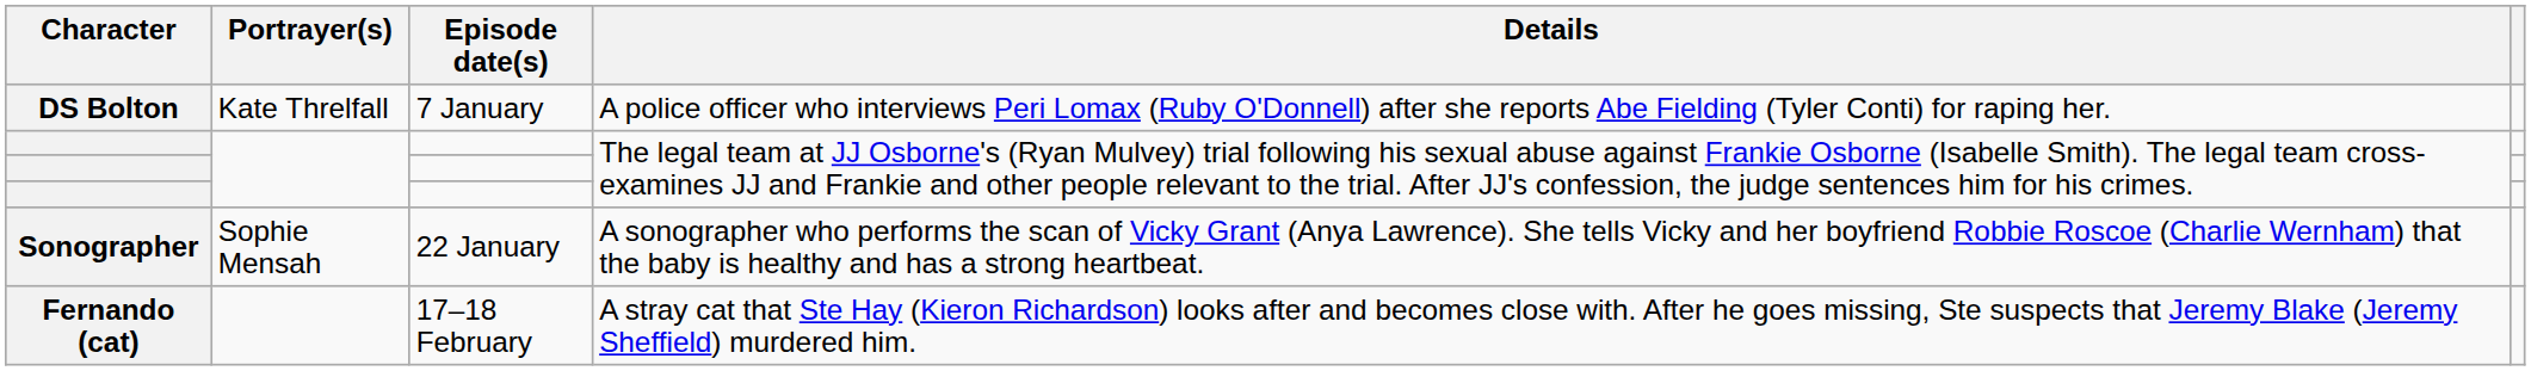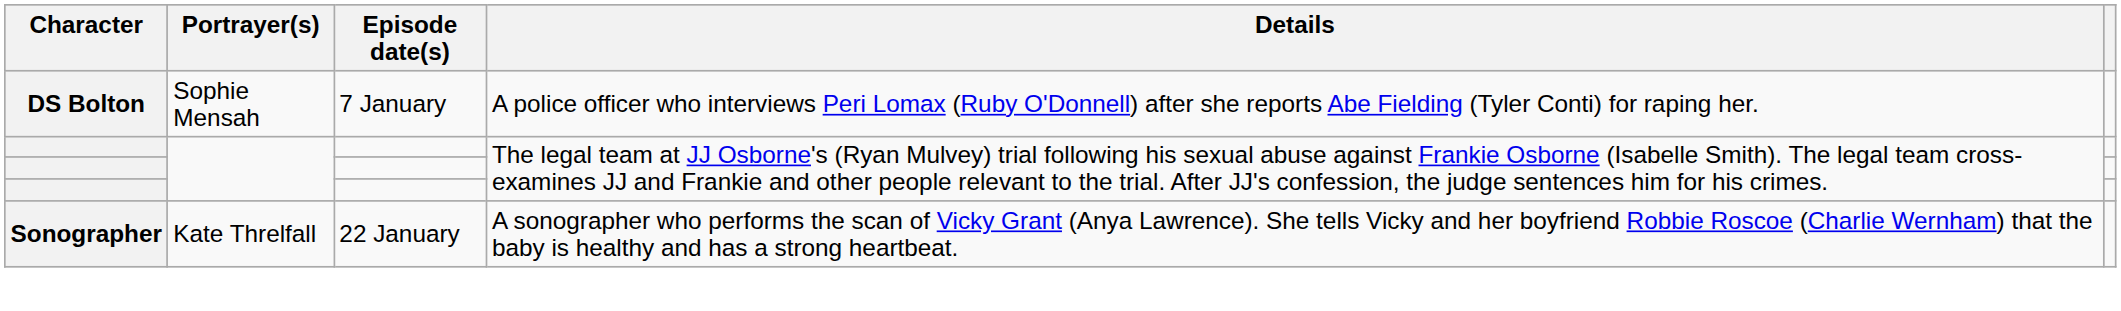DS Bolton | Portrayer(s): Kate Threlfall -> Sophie Mensah
Sonographer | Portrayer(s): Sophie Mensah -> Kate Threlfall
- row: Fernando (cat) | 17–18 February | A stray cat that Ste Hay (Kieron Richardson) looks after and becomes close with. After he goes missing, Ste suspects that Jeremy Blake (Jeremy Sheffield) murdered him.
